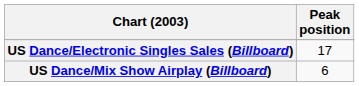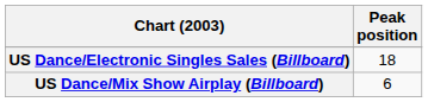US Dance/Electronic Singles Sales (Billboard) | Peak position: 17 -> 18
